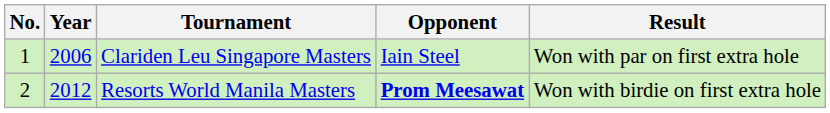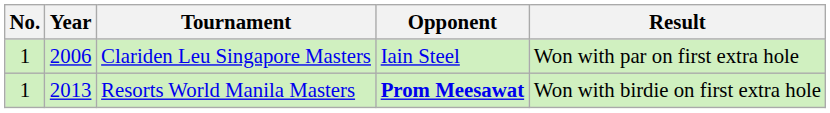Resorts World Manila Masters | No.: 2 -> 1
Resorts World Manila Masters | Year: 2012 -> 2013
